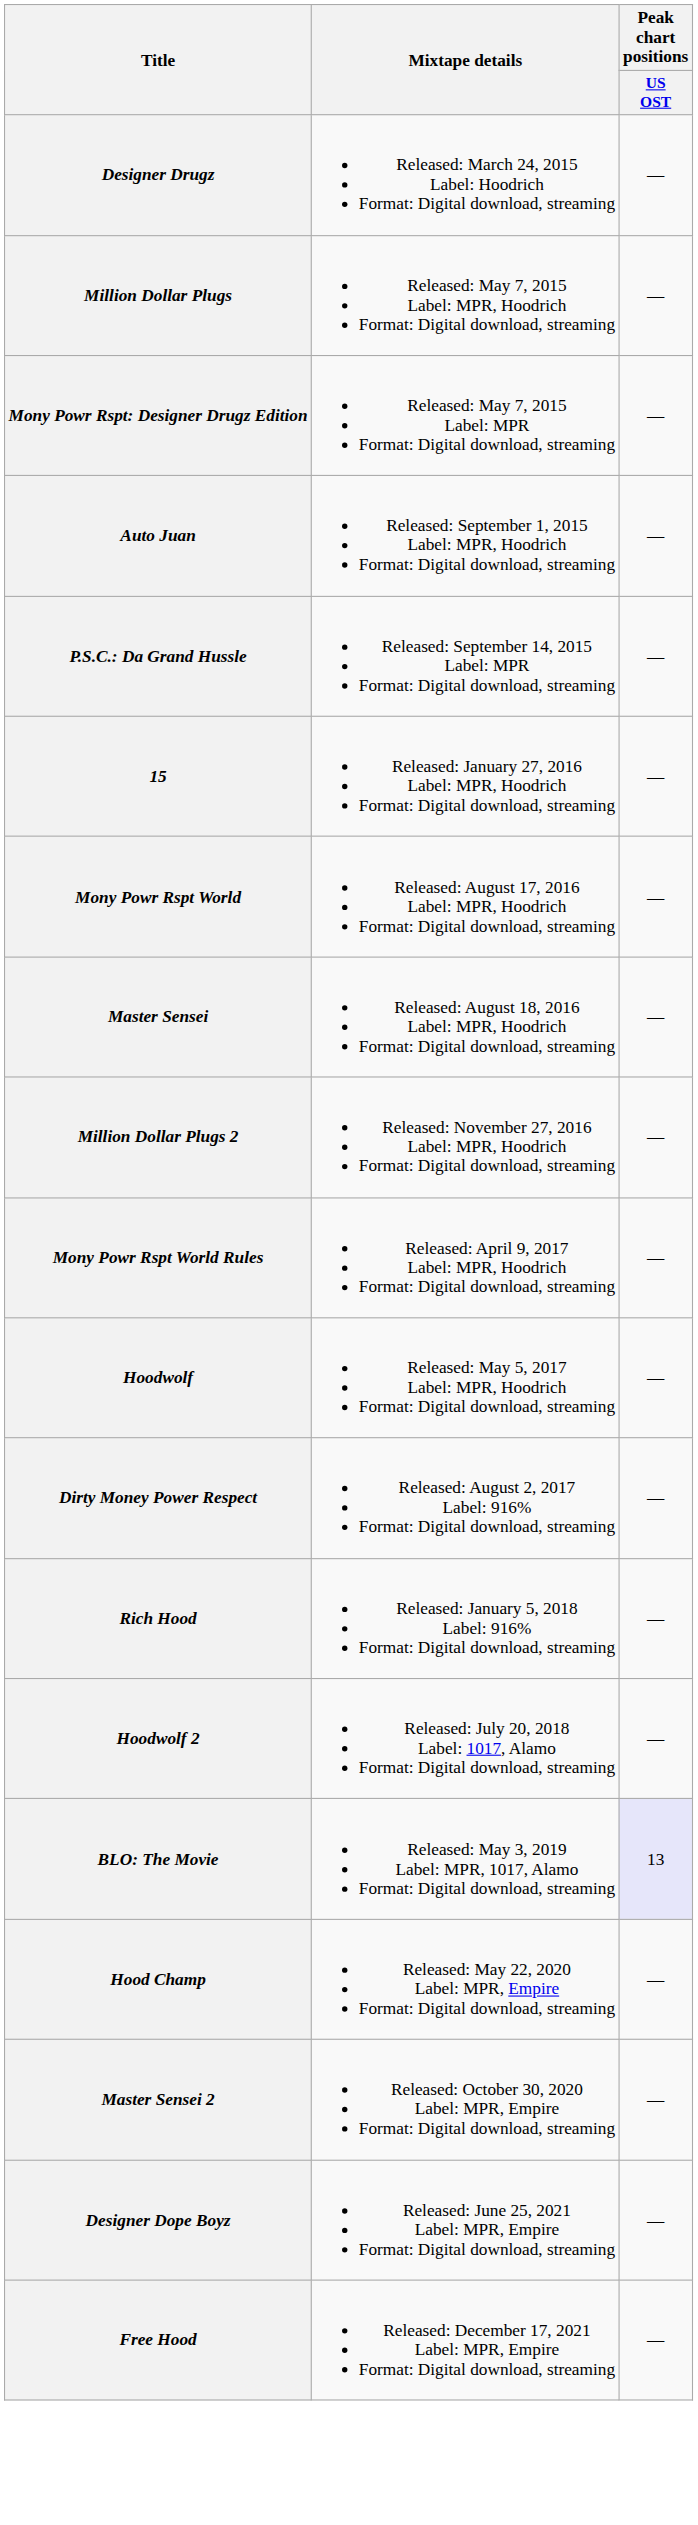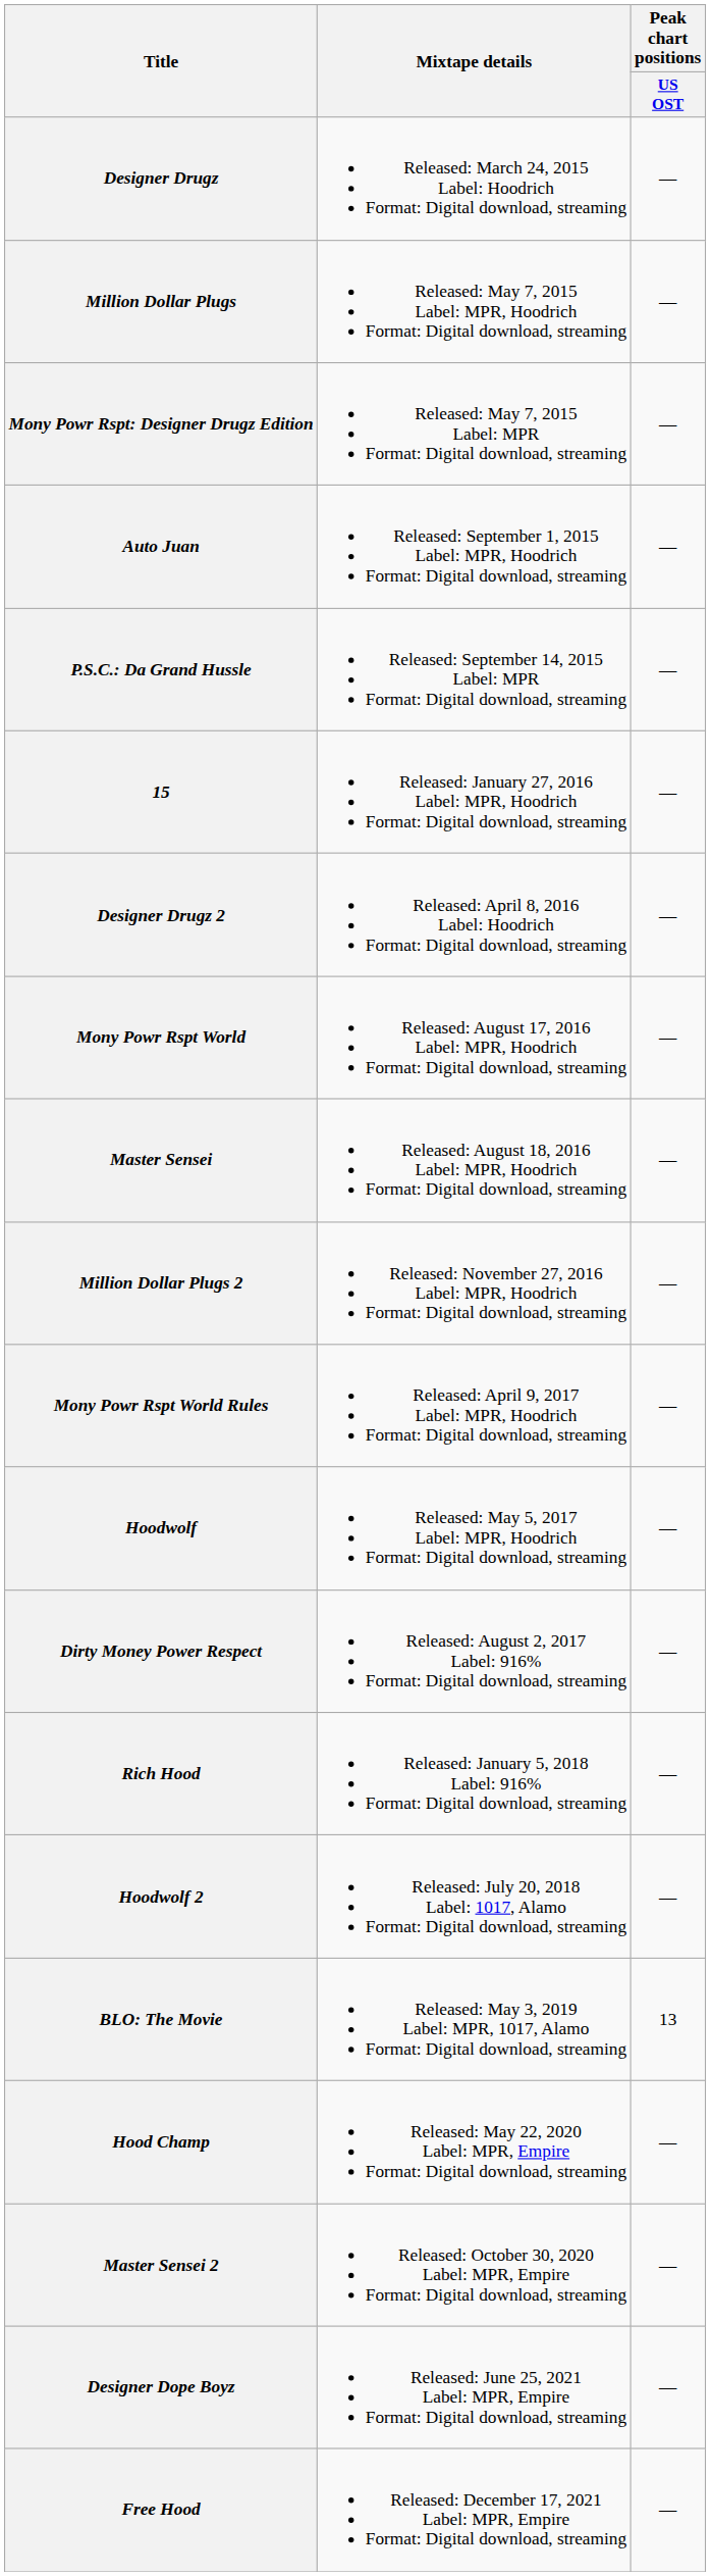+ row: Designer Drugz 2 | Released: April 8, 2016 Label: Hoodrich Format: Digital download, streaming | —
BLO: The Movie | Peak chart positions / US OST: lavender background -> no background
